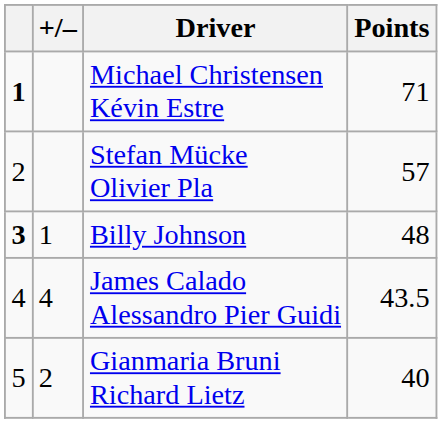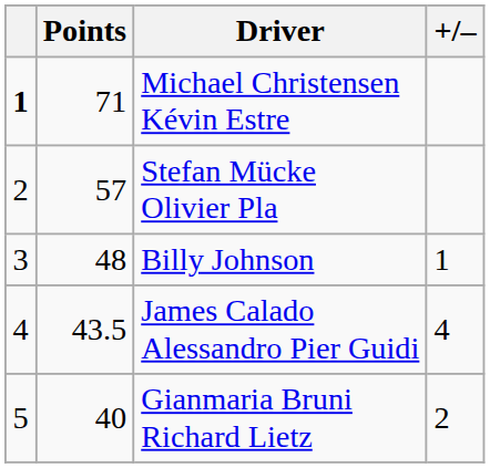columns swapped: +/– <-> Points
Billy Johnson | column 1: bold -> normal
